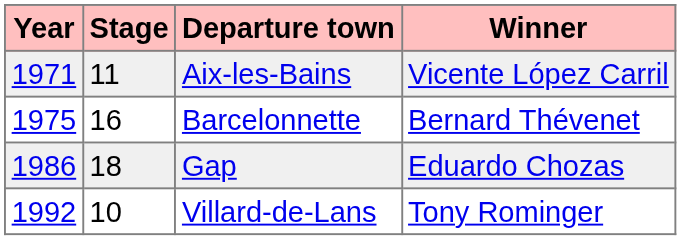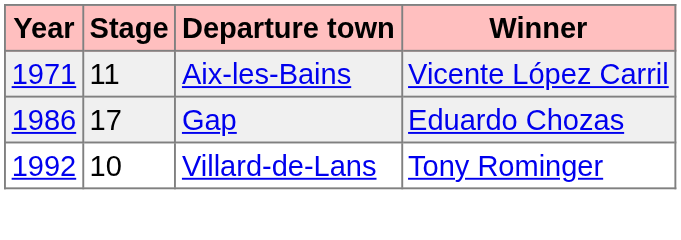- row: 1975 | 16 | Barcelonnette | Bernard Thévenet
Gap | Stage: 18 -> 17
